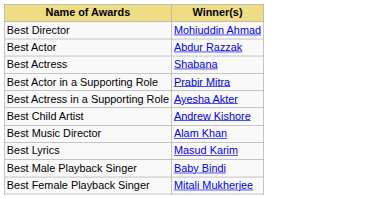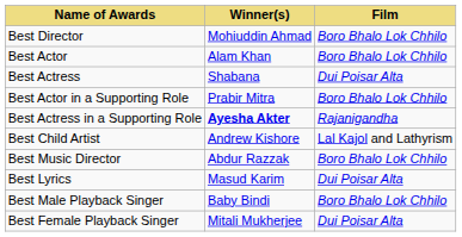+ column: Film | Boro Bhalo Lok Chhilo | Boro Bhalo Lok Chhilo | Dui Poisar Alta | Boro Bhalo Lok Chhilo | Rajanigandha | Lal Kajol and Lathyrism | Boro Bhalo Lok Chhilo | Dui Poisar Alta | Boro Bhalo Lok Chhilo | Dui Poisar Alta
Best Actor | Winner(s): Abdur Razzak -> Alam Khan
Best Actress in a Supporting Role | Winner(s): normal -> bold
Best Music Director | Winner(s): Alam Khan -> Abdur Razzak
